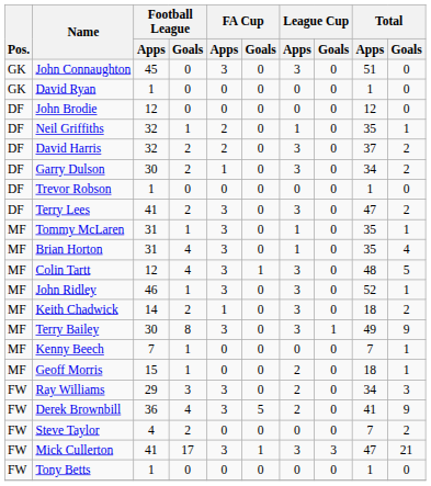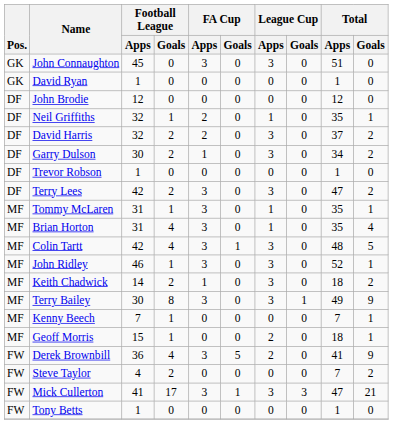Terry Lees | Football League / Apps: 41 -> 42
Colin Tartt | Football League / Apps: 12 -> 42
- row: FW | Ray Williams | 29 | 3 | 3 | 0 | 2 | 0 | 34 | 3
